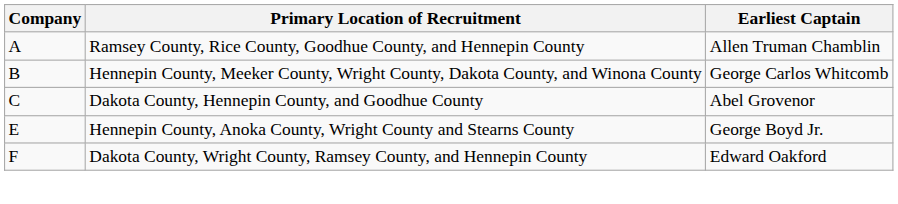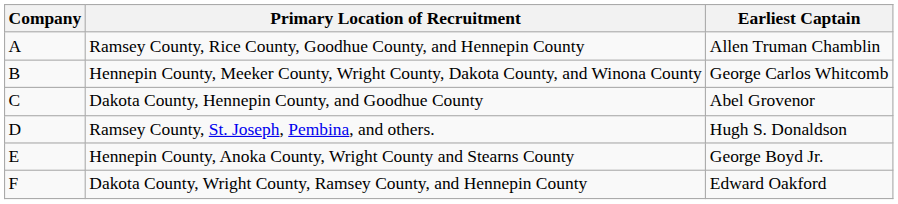+ row: D | Ramsey County, St. Joseph, Pembina, and others. | Hugh S. Donaldson
